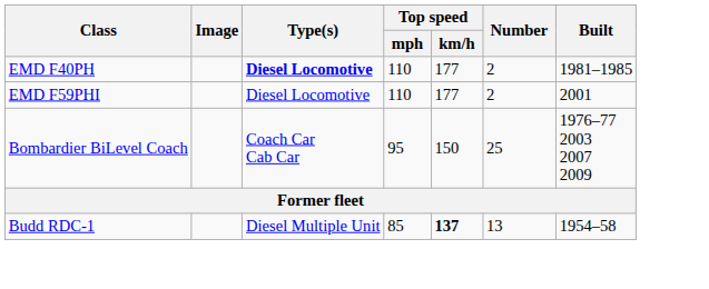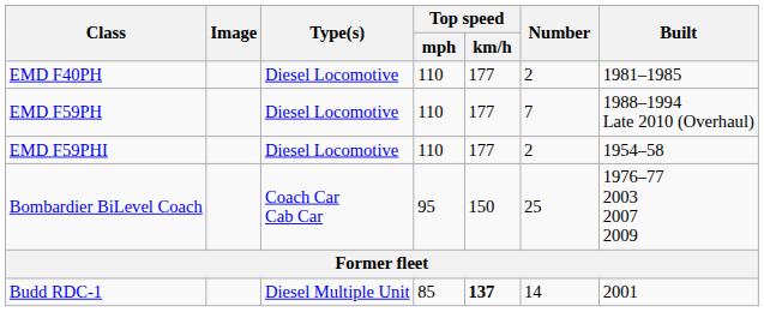EMD F40PH | Type(s): bold -> normal
+ row: EMD F59PH | Diesel Locomotive | 110 | 177 | 7 | 1988–1994 Late 2010 (Overhaul)
EMD F59PHI | Built: 2001 -> 1954–58
Budd RDC-1 | Number: 13 -> 14
Budd RDC-1 | Built: 1954–58 -> 2001
